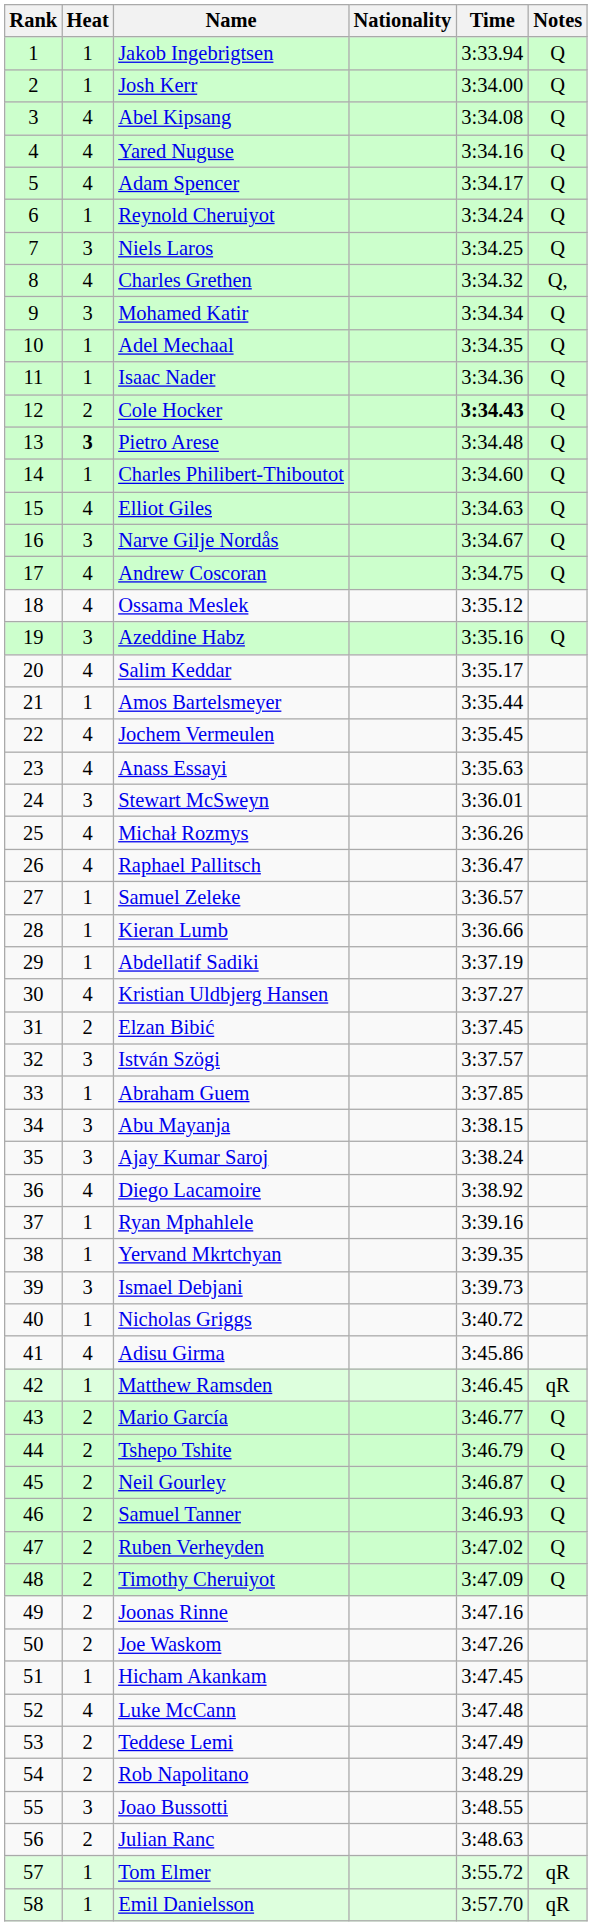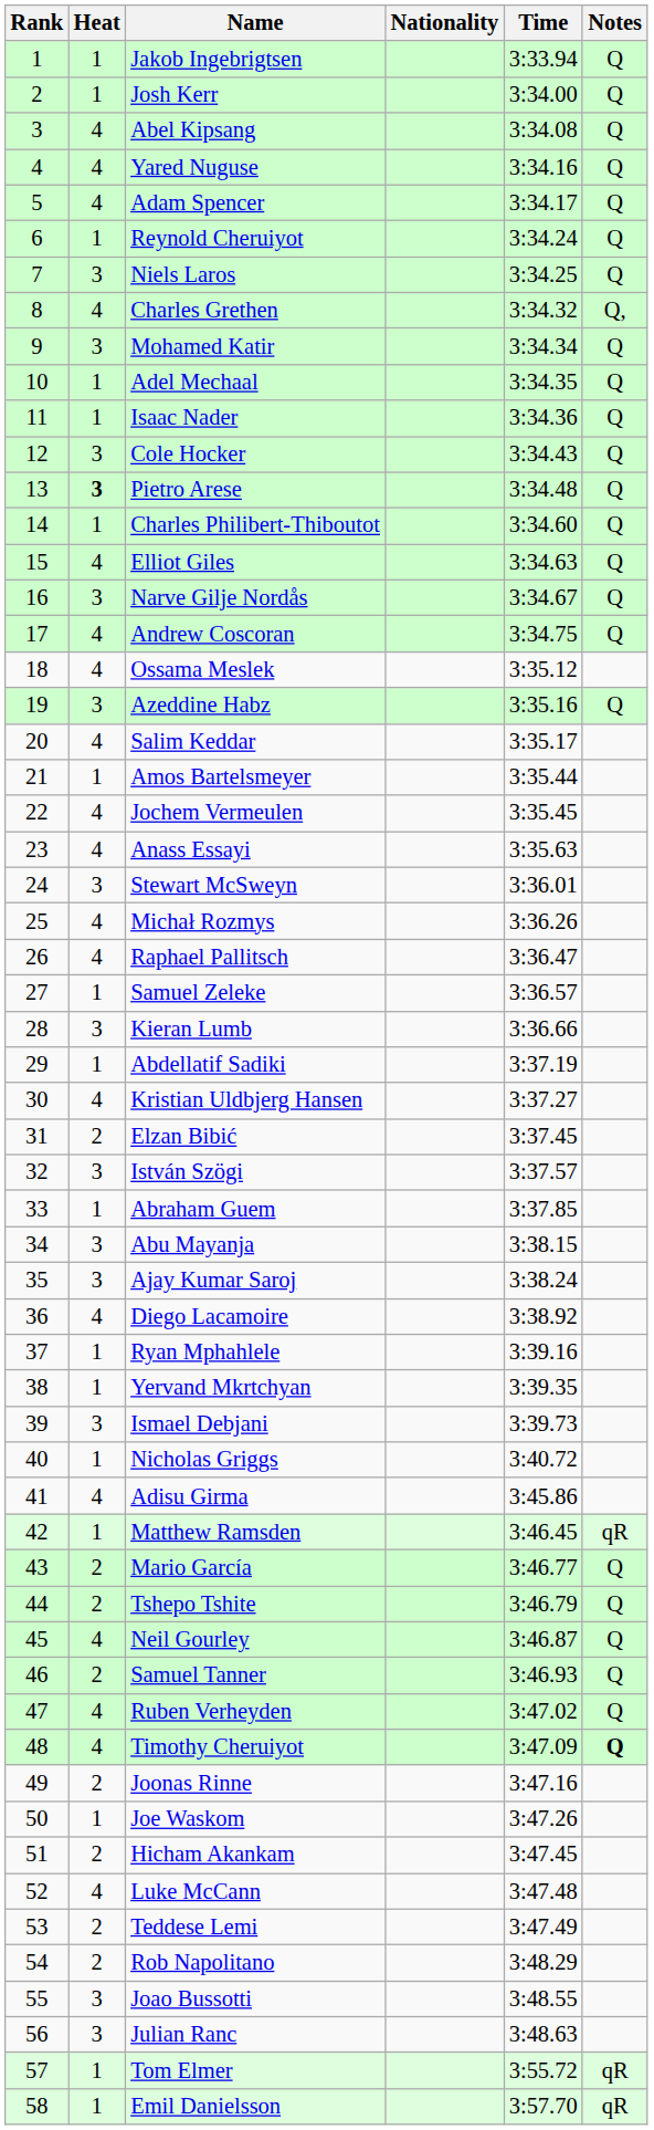Cole Hocker | Heat: 2 -> 3
Cole Hocker | Time: bold -> normal
Kieran Lumb | Heat: 1 -> 3
Neil Gourley | Heat: 2 -> 4
Ruben Verheyden | Heat: 2 -> 4
Timothy Cheruiyot | Heat: 2 -> 4
Timothy Cheruiyot | Notes: normal -> bold
Joe Waskom | Heat: 2 -> 1
Hicham Akankam | Heat: 1 -> 2
Julian Ranc | Heat: 2 -> 3
